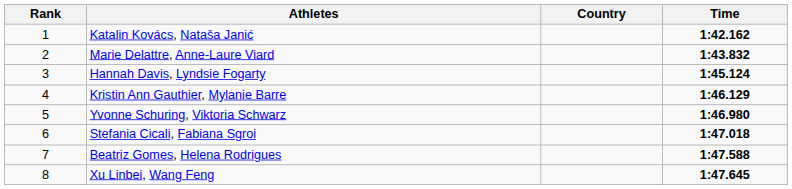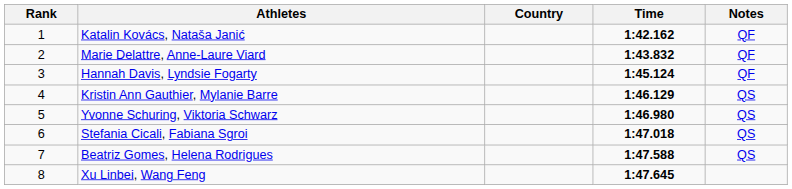+ column: Notes | QF | QF | QF | QS | QS | QS | QS
